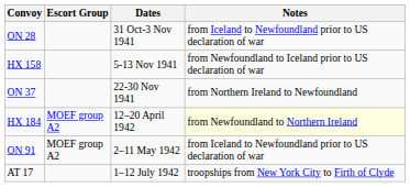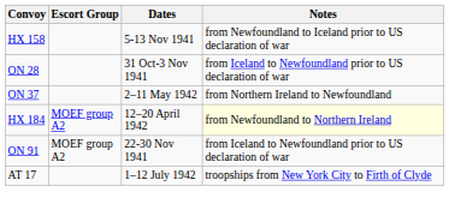rows swapped: ON 28 <-> HX 158
ON 37 | Dates: 22-30 Nov 1941 -> 2–11 May 1942
ON 91 | Dates: 2–11 May 1942 -> 22-30 Nov 1941
